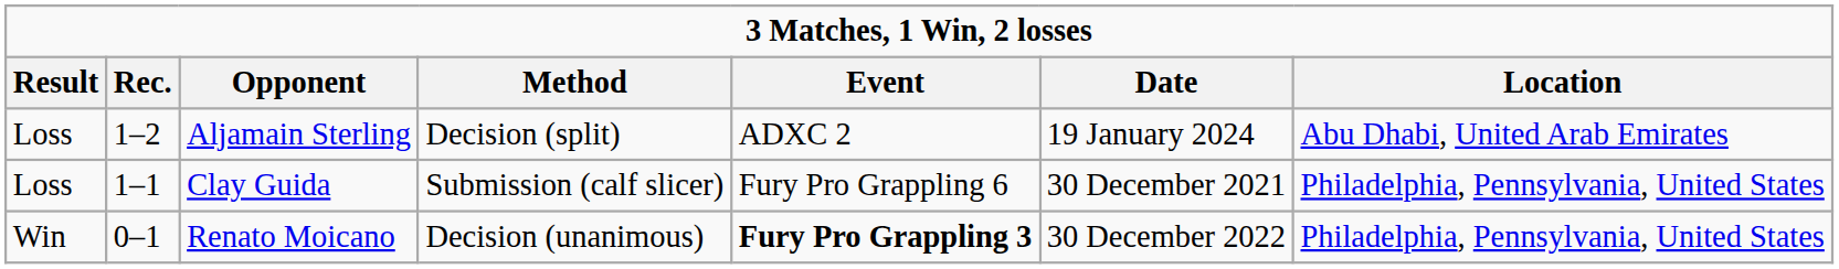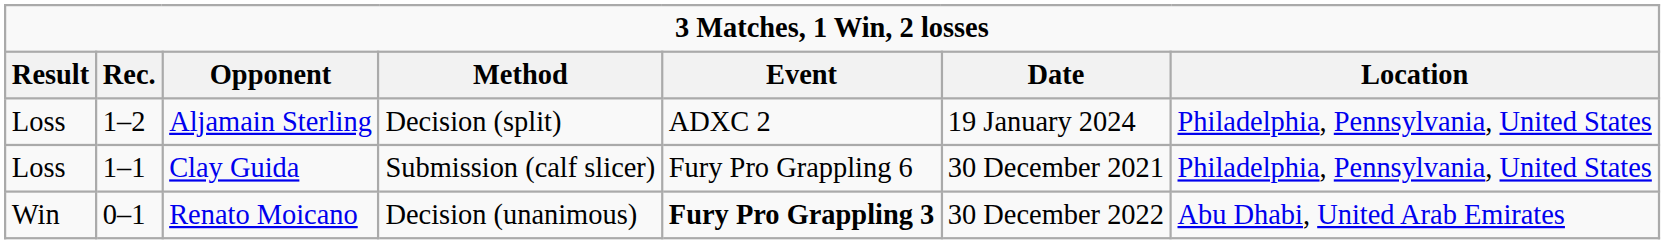Aljamain Sterling | Location: Abu Dhabi, United Arab Emirates -> Philadelphia, Pennsylvania, United States
Renato Moicano | Location: Philadelphia, Pennsylvania, United States -> Abu Dhabi, United Arab Emirates
